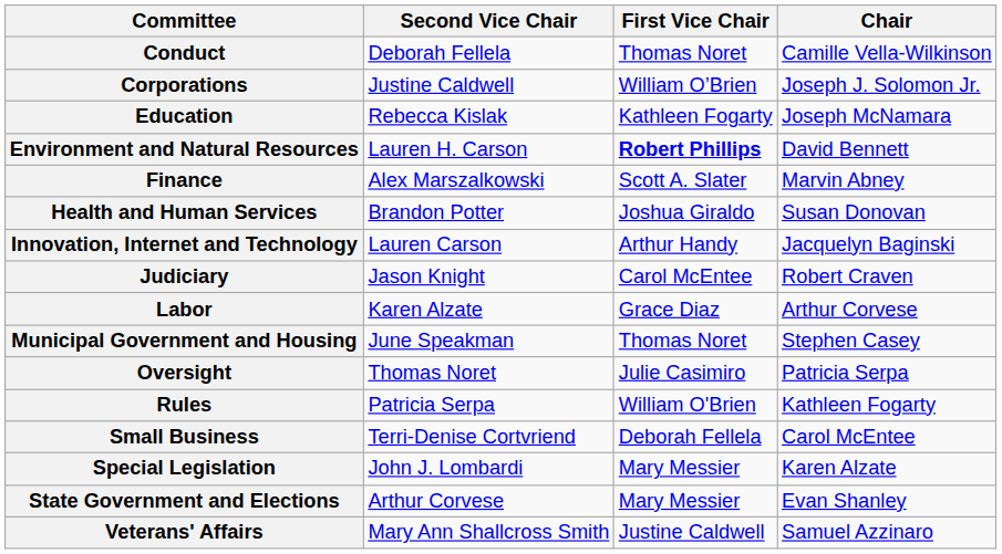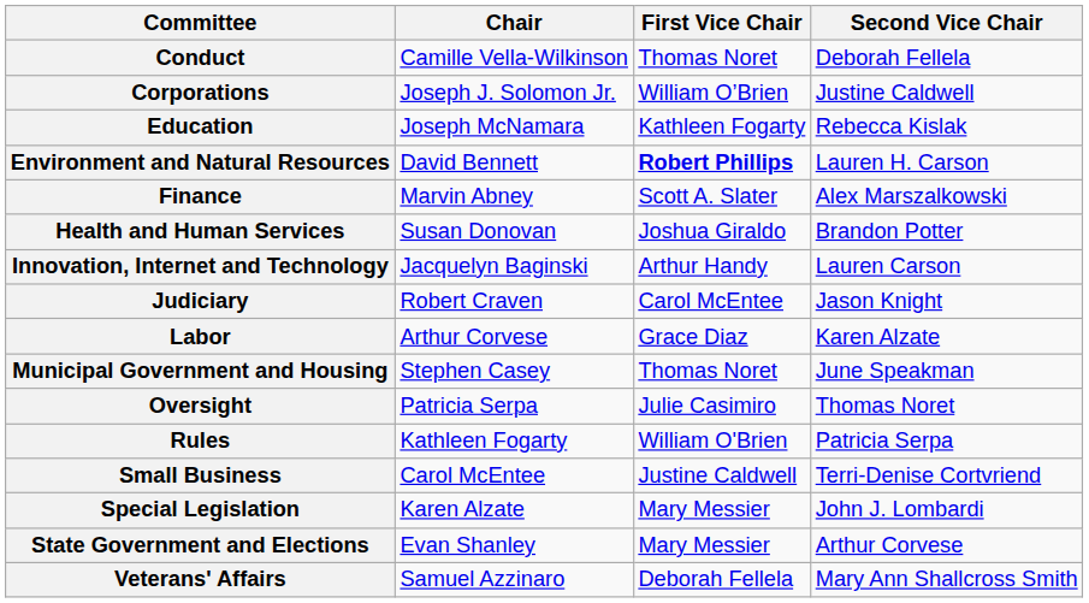columns swapped: Chair <-> Second Vice Chair
Small Business | First Vice Chair: Deborah Fellela -> Justine Caldwell
Veterans' Affairs | First Vice Chair: Justine Caldwell -> Deborah Fellela
